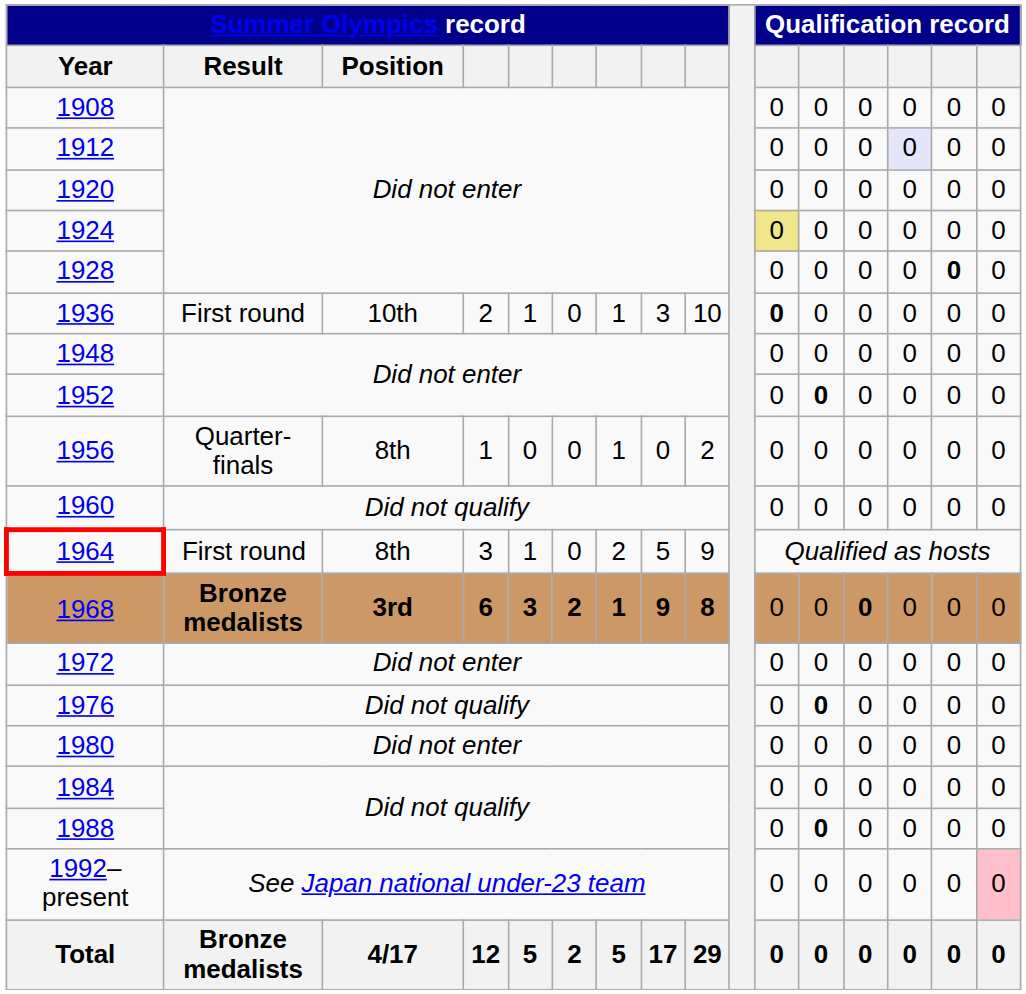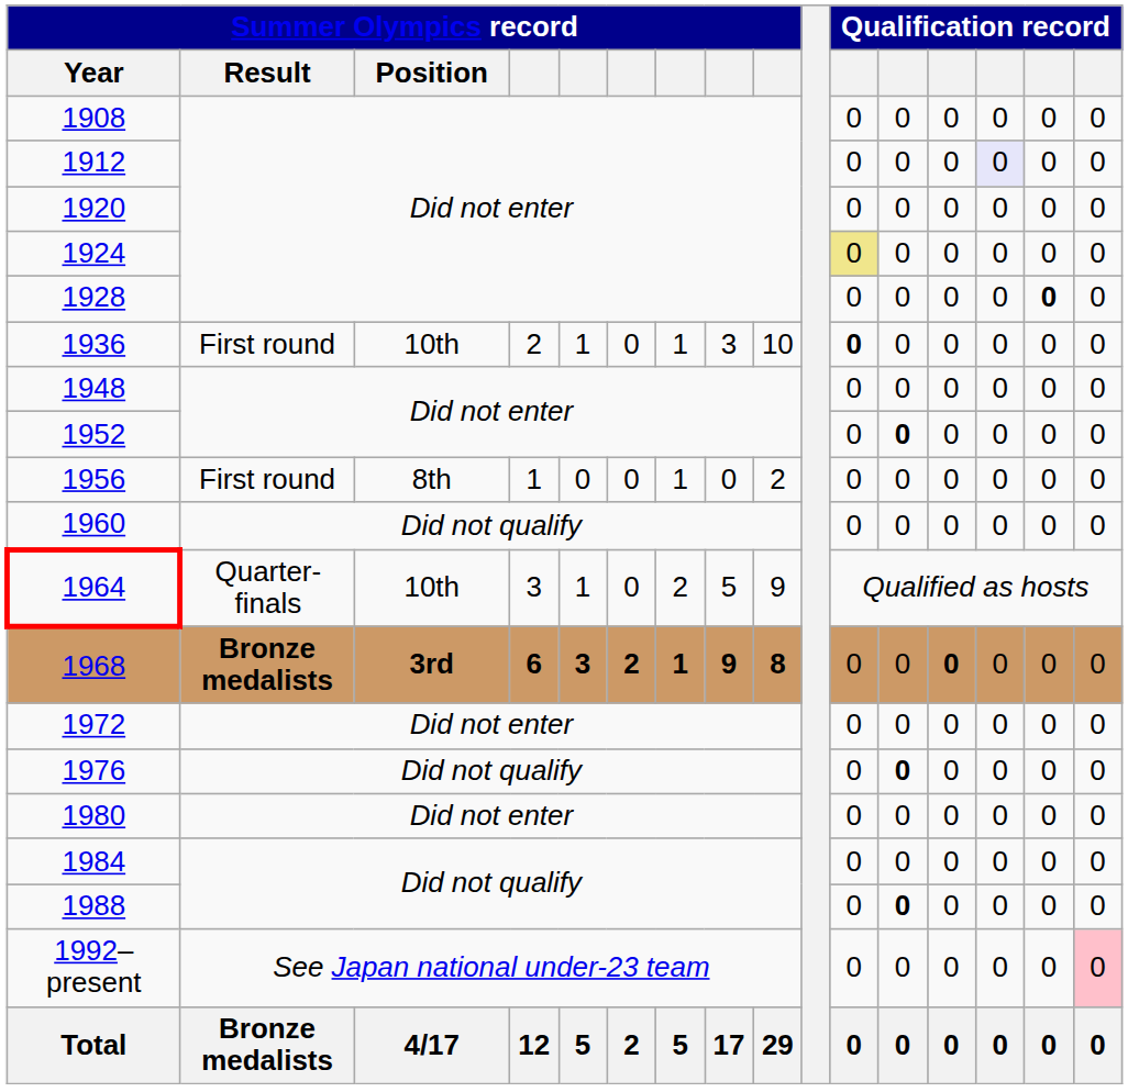1956 | Summer Olympics record / Result: Quarter-finals -> First round
1964 | Summer Olympics record / Result: First round -> Quarter-finals
1964 | Summer Olympics record / Position: 8th -> 10th
